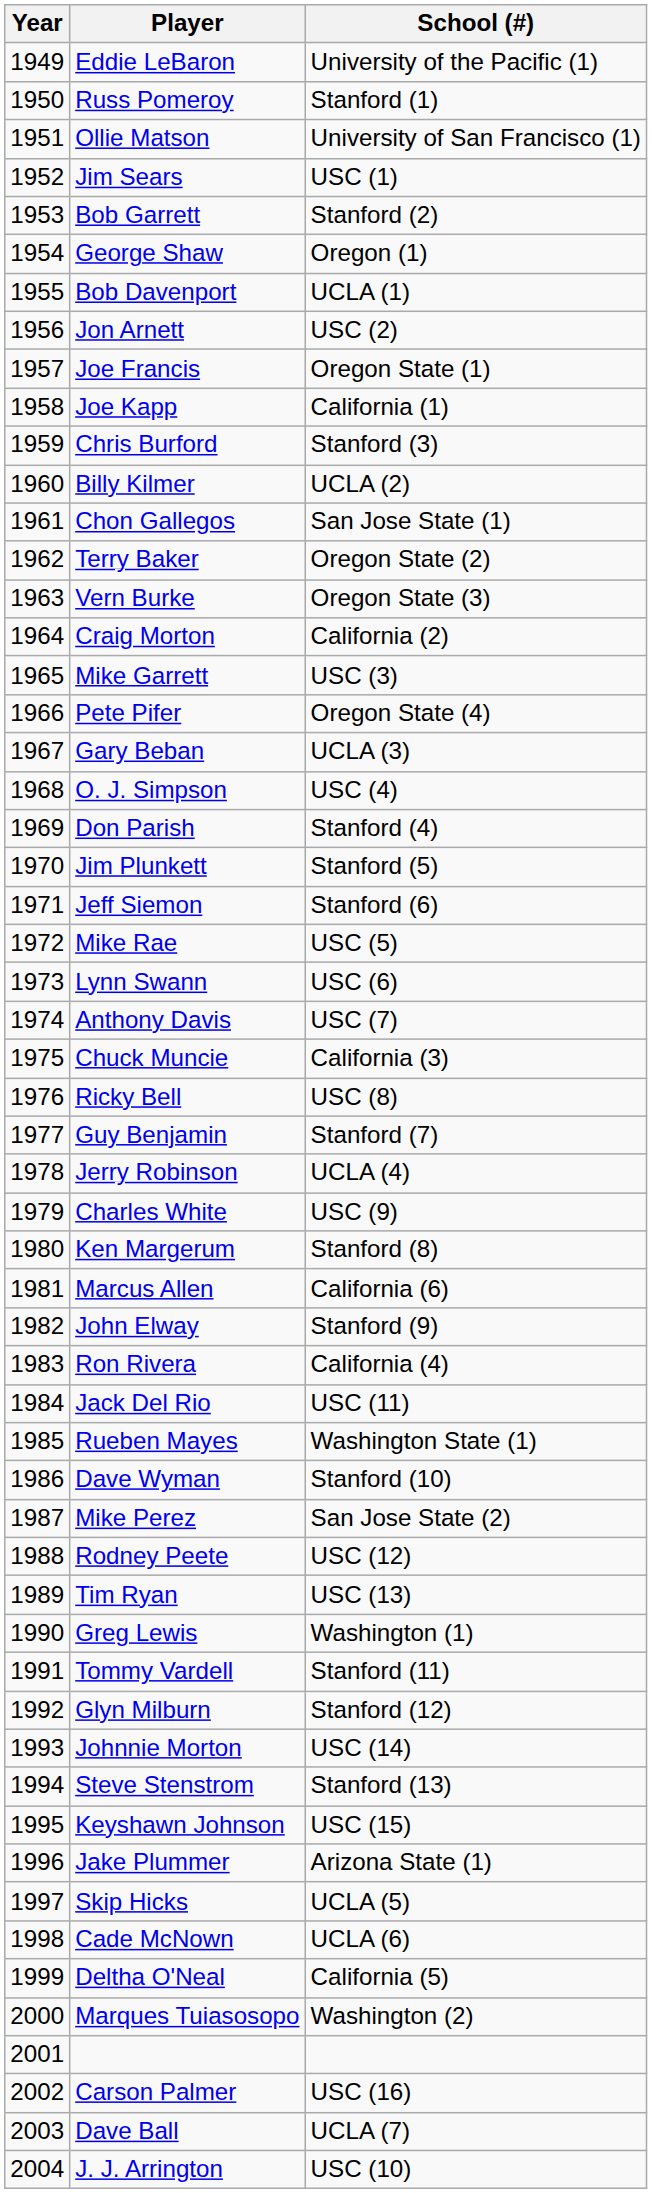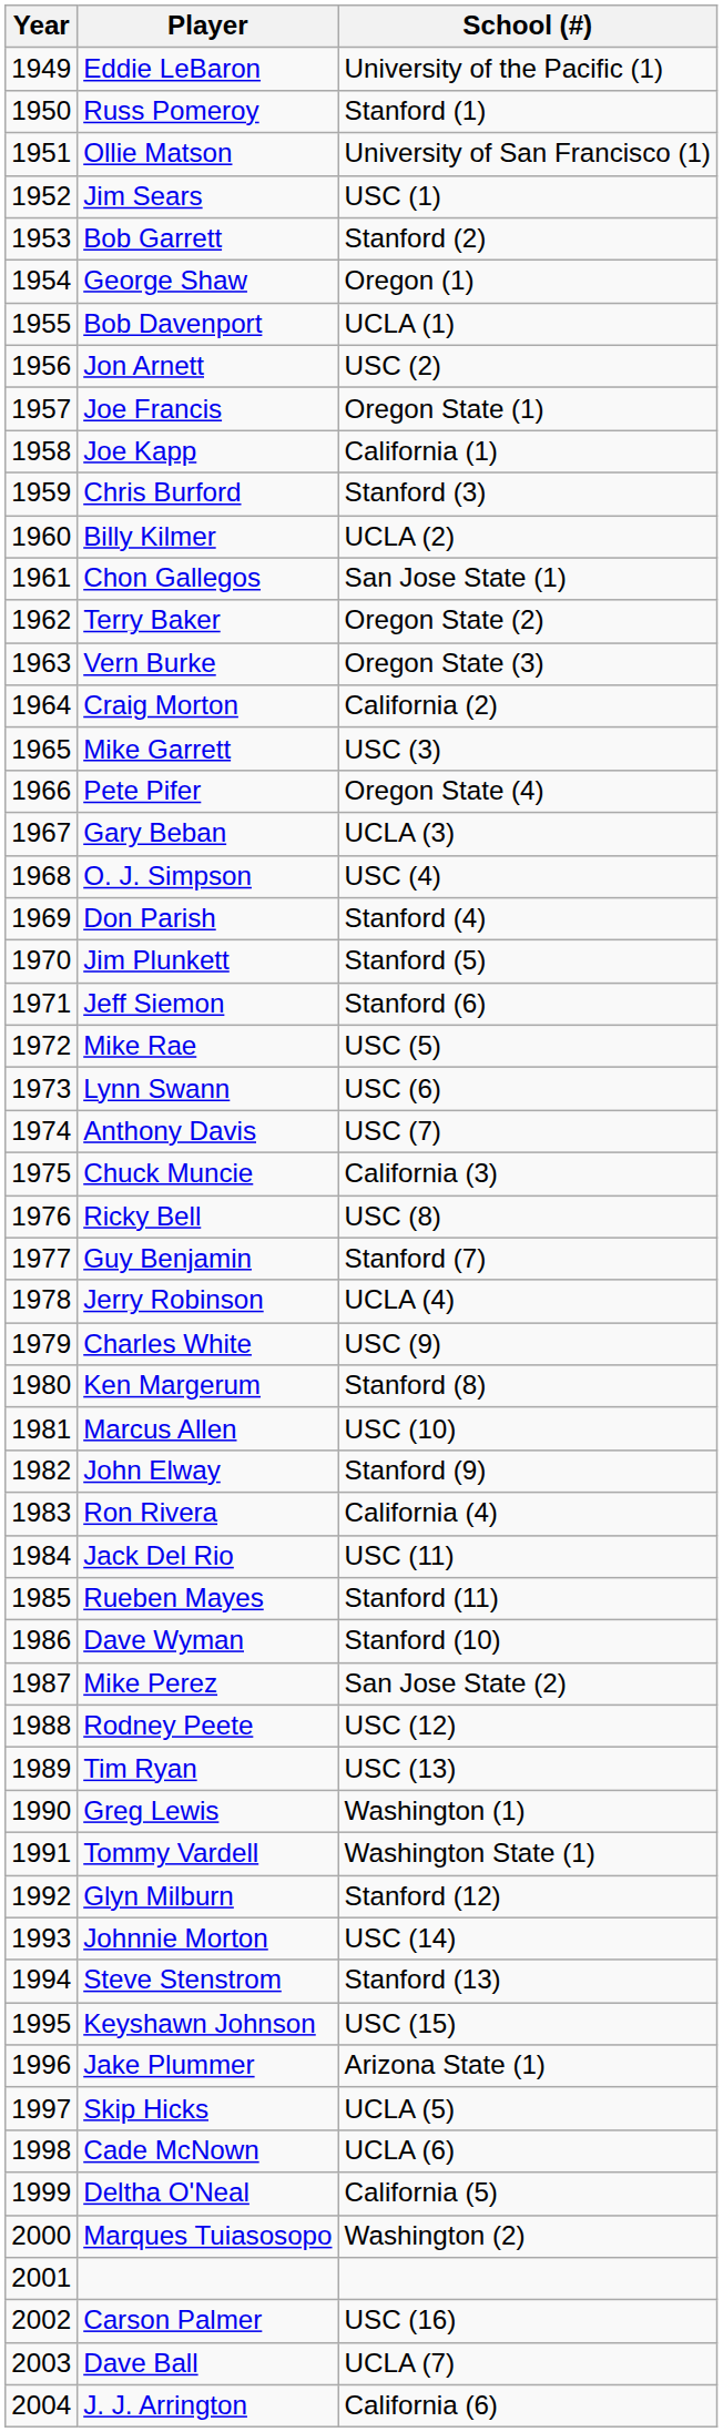Marcus Allen | School (#): California (6) -> USC (10)
Rueben Mayes | School (#): Washington State (1) -> Stanford (11)
Tommy Vardell | School (#): Stanford (11) -> Washington State (1)
J. J. Arrington | School (#): USC (10) -> California (6)
